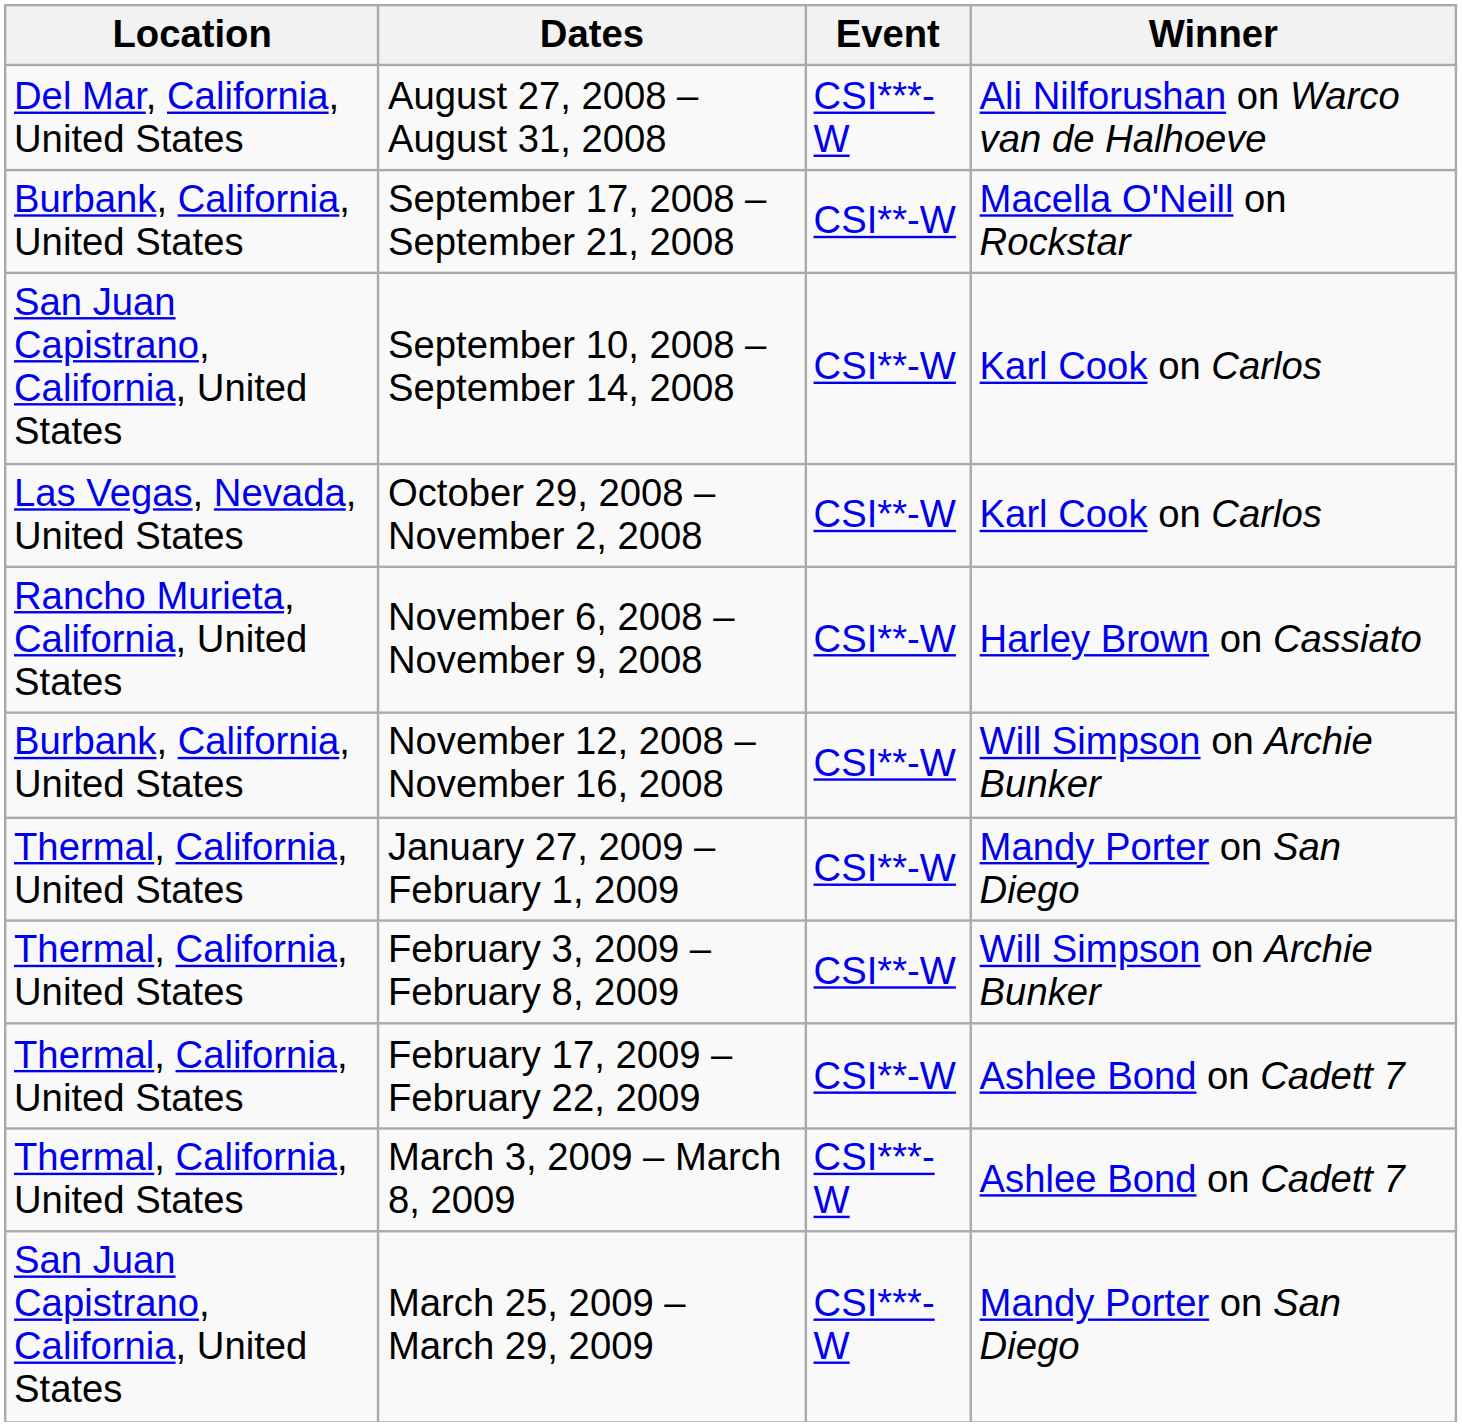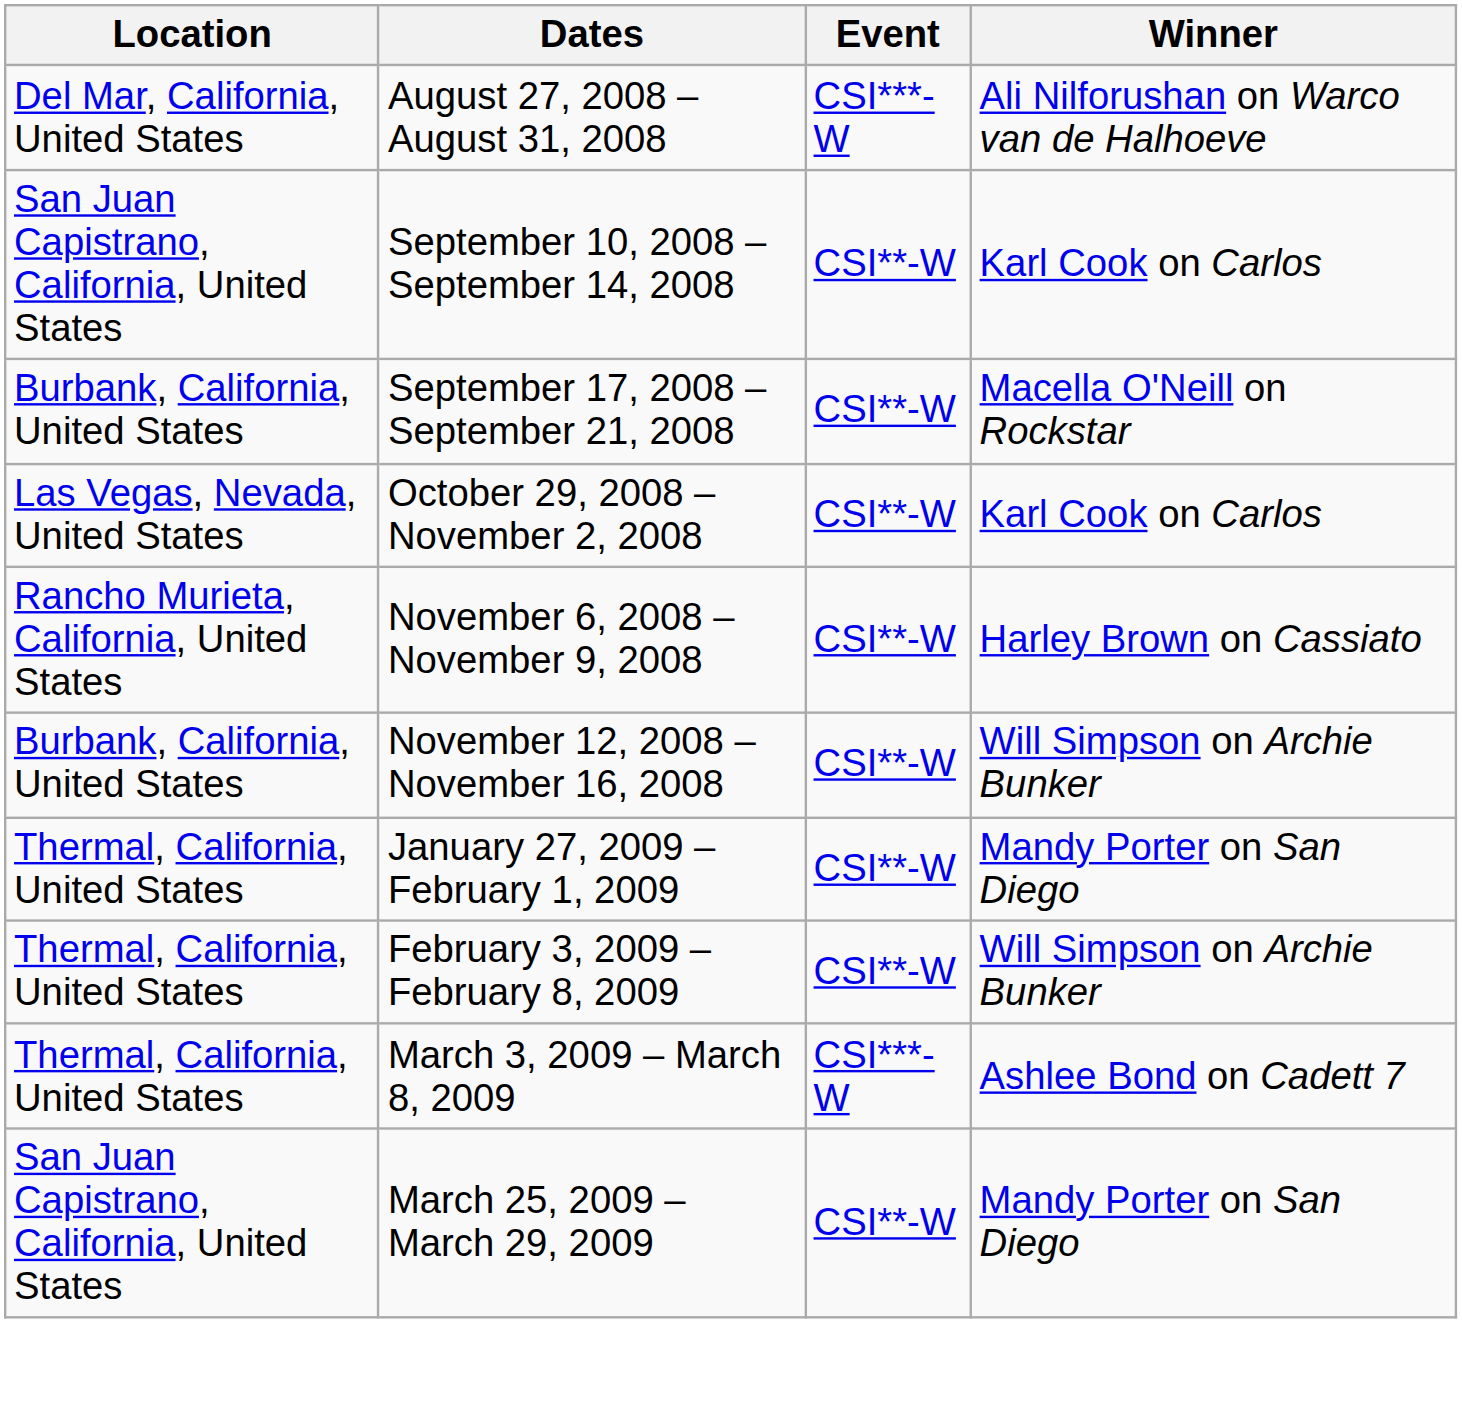rows swapped: September 10, 2008 – September 14, 2008 <-> September 17, 2008 – September 21, 2008
- row: Thermal, California, United States | February 17, 2009 – February 22, 2009 | CSI**-W | Ashlee Bond on Cadett 7
March 25, 2009 – March 29, 2009 | Event: CSI***-W -> CSI**-W
